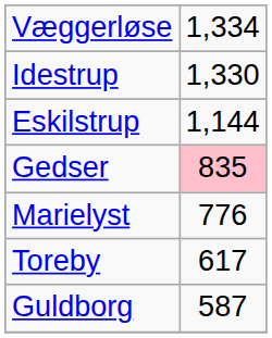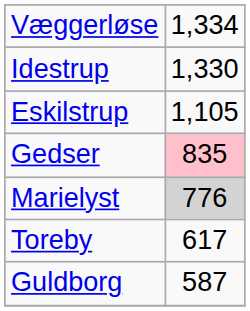Eskilstrup | column 2: 1,144 -> 1,105
Marielyst | column 2: no background -> lightgrey background
